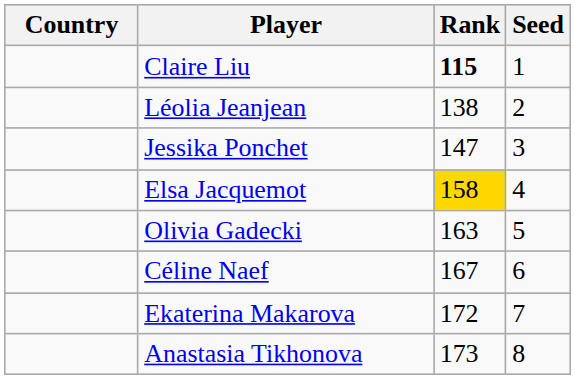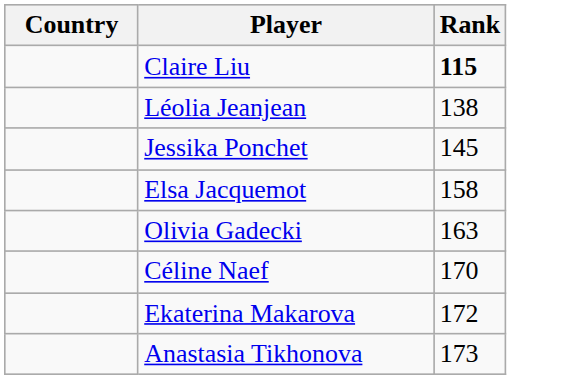- column: Seed | 1 | 2 | 3 | 4 | 5 | 6 | 7 | 8
Jessika Ponchet | Rank: 147 -> 145
Elsa Jacquemot | Rank: gold background -> no background
Céline Naef | Rank: 167 -> 170
